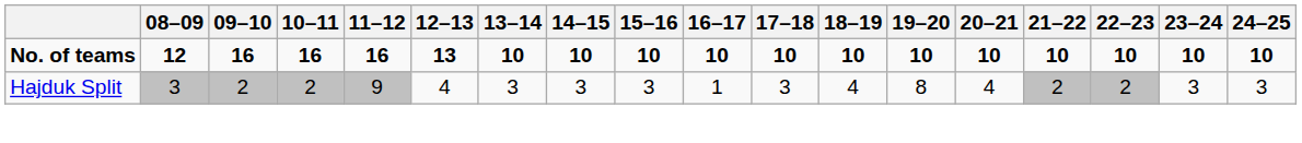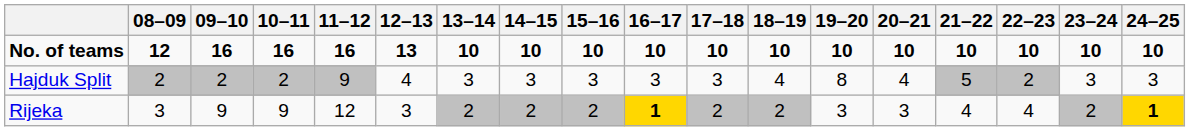Hajduk Split | 08–09: 3 -> 2
Hajduk Split | 16–17: 1 -> 3
Hajduk Split | 21–22: 2 -> 5
+ row: Rijeka | 3 | 9 | 9 | 12 | 3 | 2 | 2 | 2 | 1 | 2 | 2 | 3 | 3 | 4 | 4 | 2 | 1
